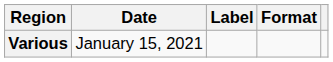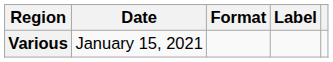columns swapped: Format <-> Label
